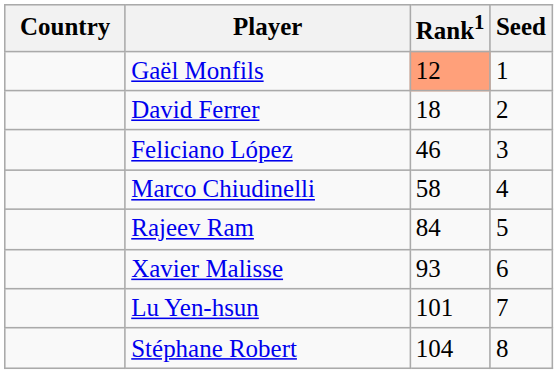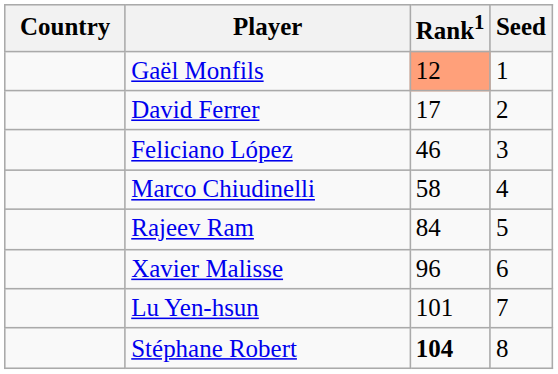David Ferrer | Rank1: 18 -> 17
Xavier Malisse | Rank1: 93 -> 96
Stéphane Robert | Rank1: normal -> bold
